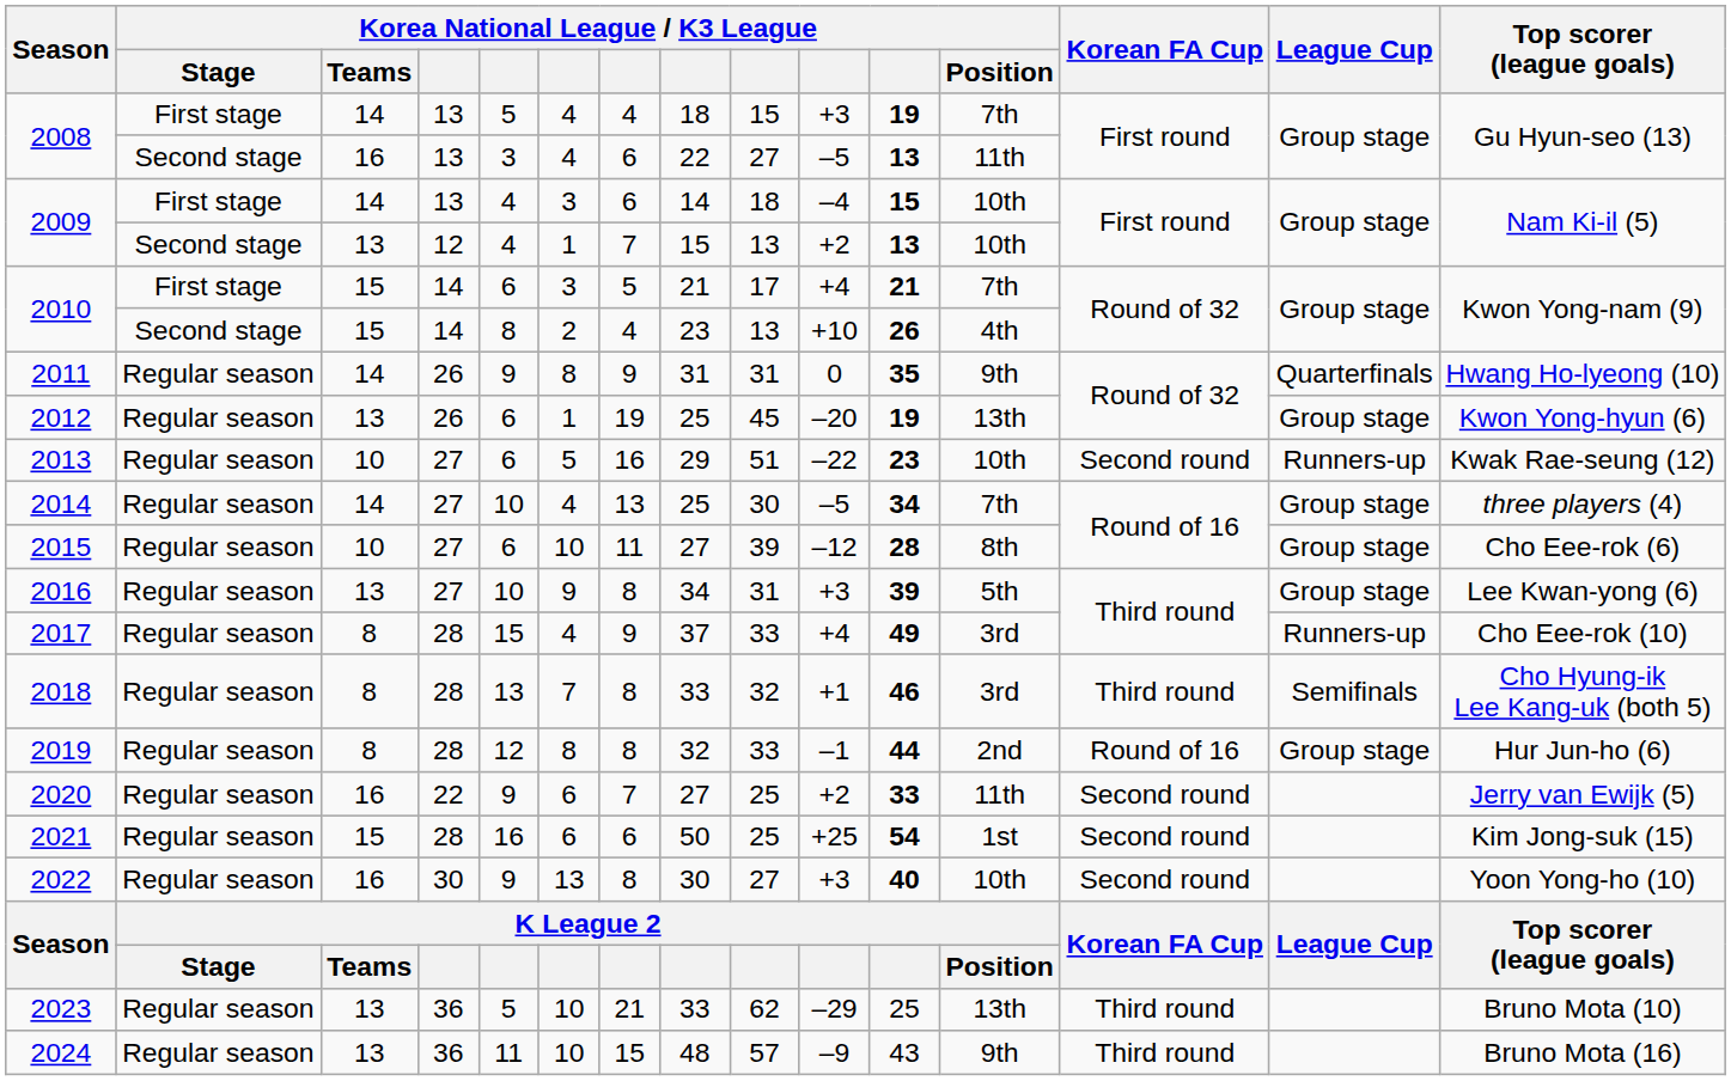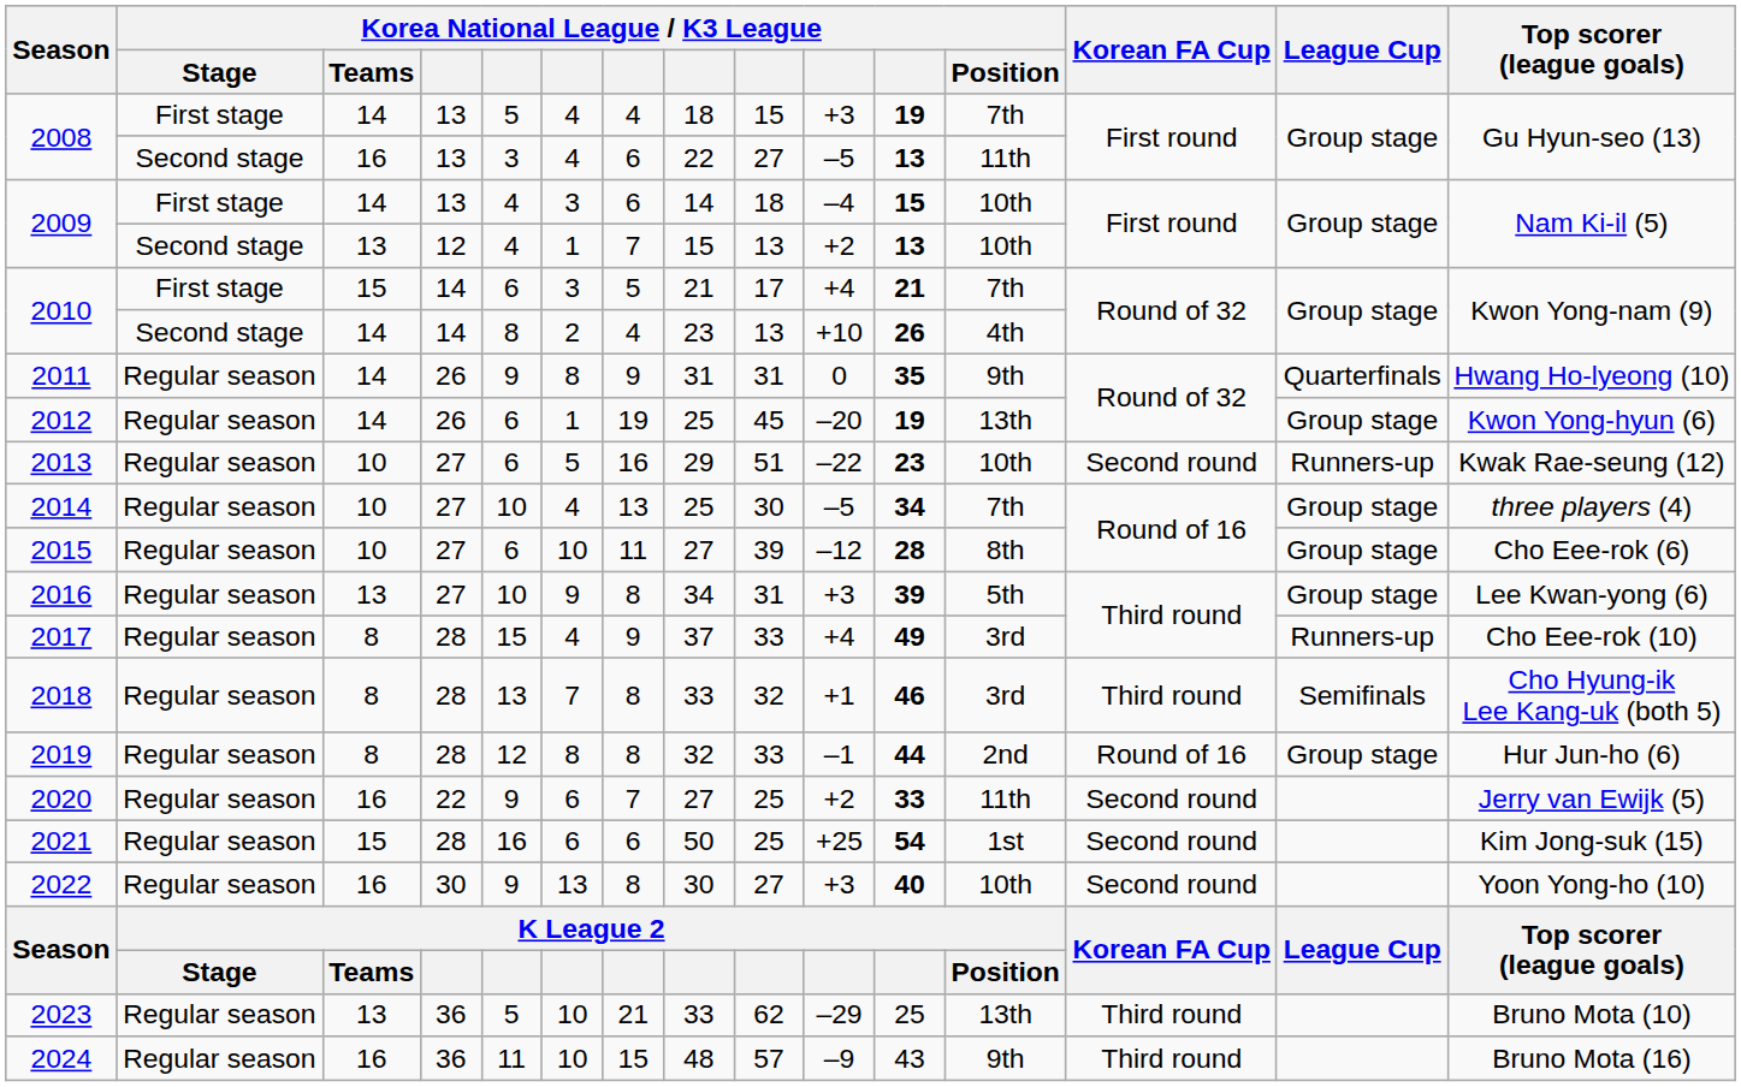2010 / Second stage | Korea National League / K3 League / Teams: 15 -> 14
2012 | Korea National League / K3 League / Teams: 13 -> 14
2014 | Korea National League / K3 League / Teams: 14 -> 10
2024 | Korea National League / K3 League / Teams: 13 -> 16
